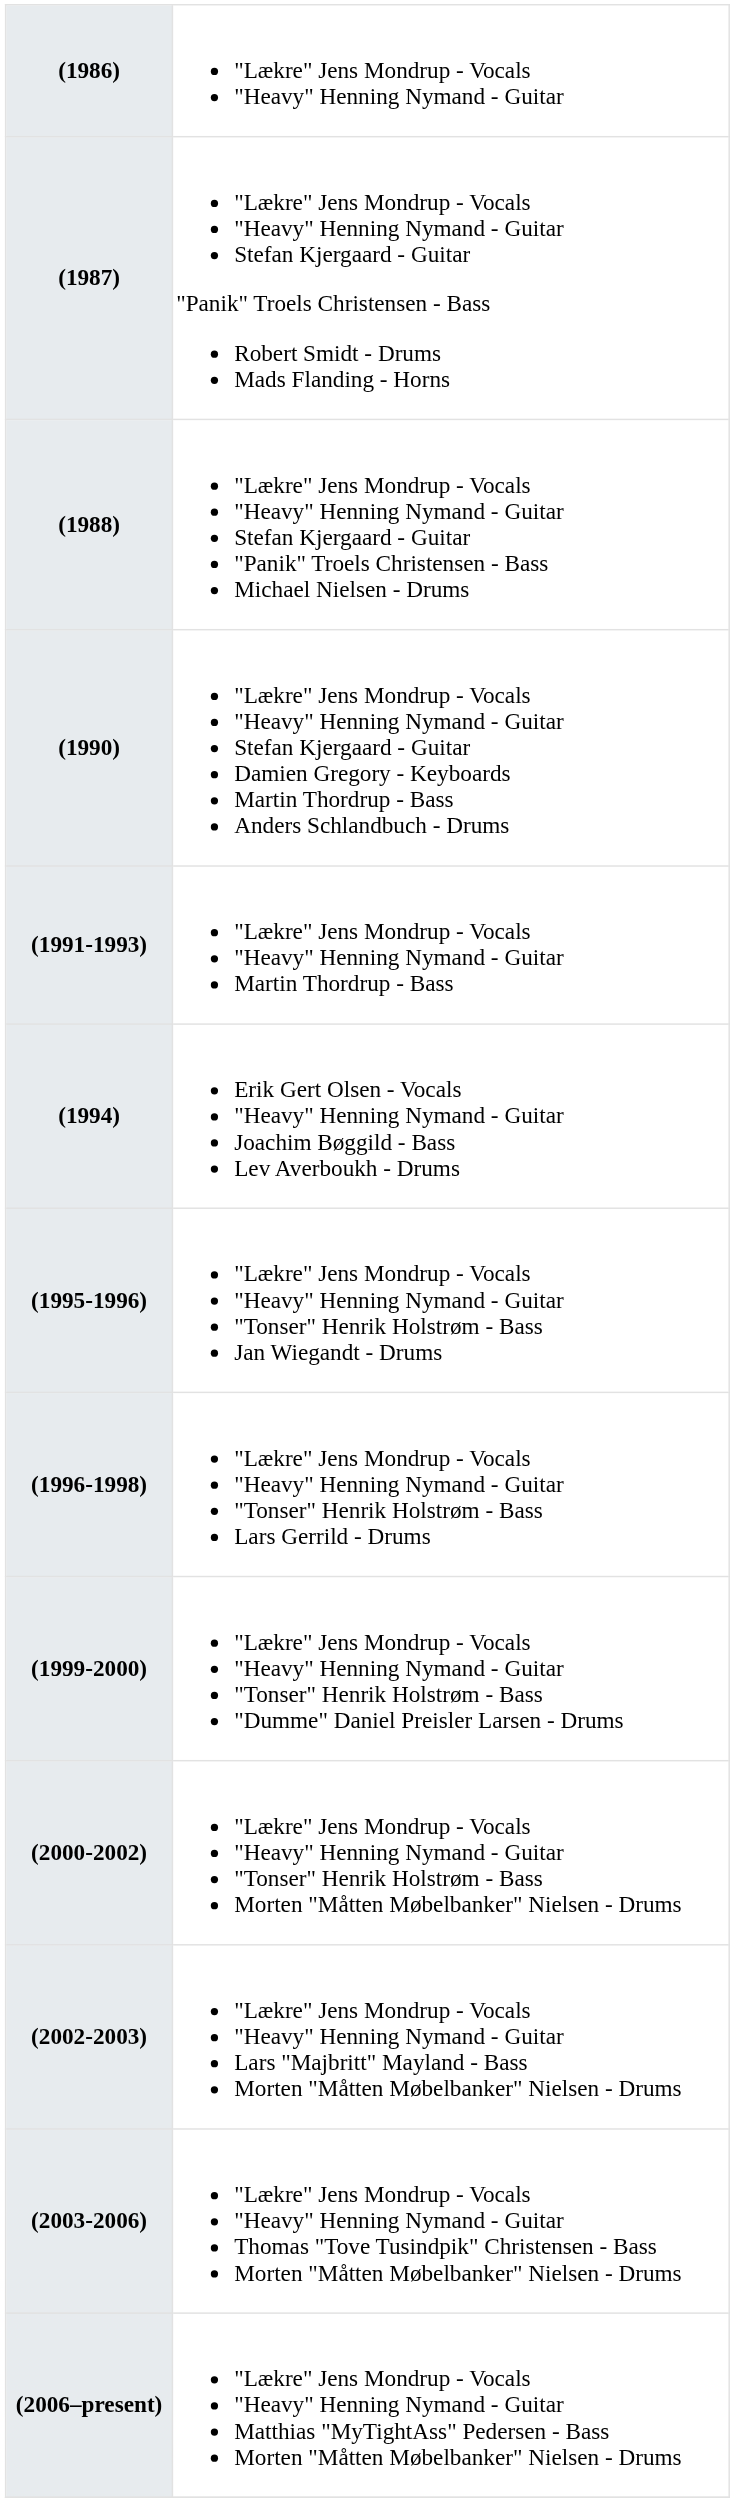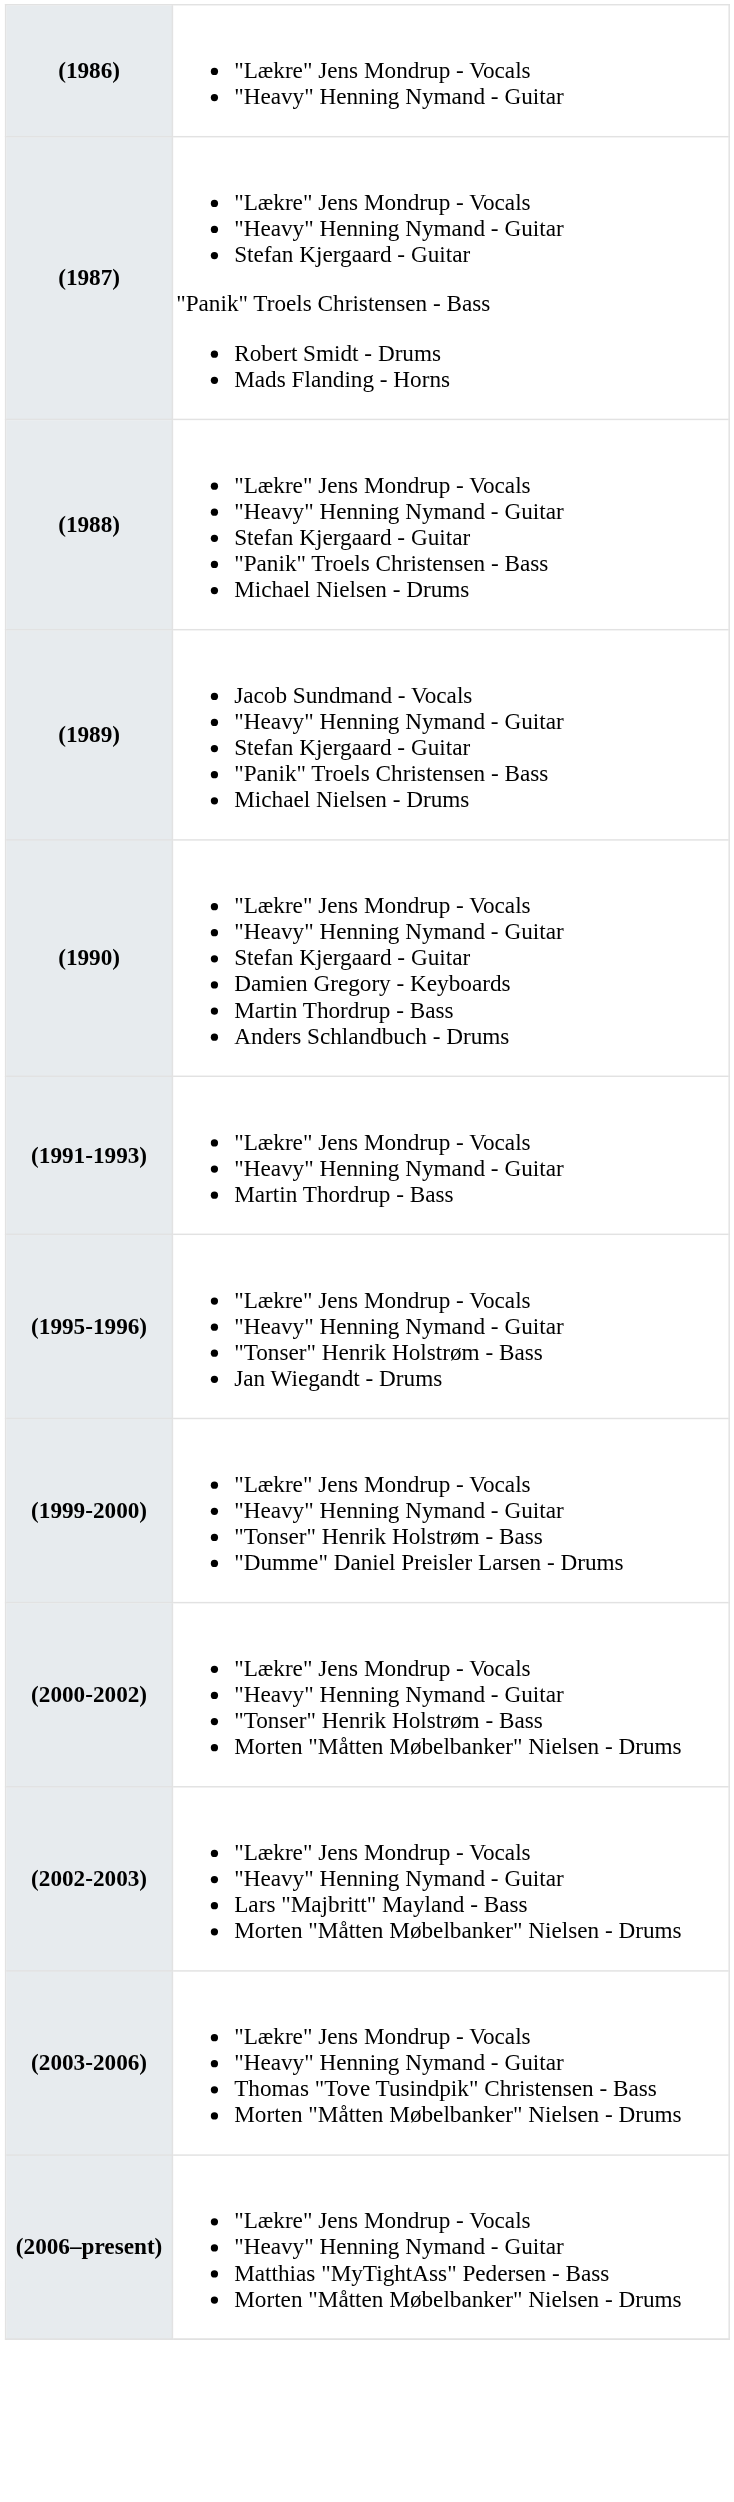+ row: (1989) | Jacob Sundmand - Vocals "Heavy" Henning Nymand - Guitar Stefan Kjergaard - Guitar "Panik" Troels Christensen - Bass Michael Nielsen - Drums
- row: (1994) | Erik Gert Olsen - Vocals "Heavy" Henning Nymand - Guitar Joachim Bøggild - Bass Lev Averboukh - Drums
- row: (1996-1998) | "Lækre" Jens Mondrup - Vocals "Heavy" Henning Nymand - Guitar "Tonser" Henrik Holstrøm - Bass Lars Gerrild - Drums
